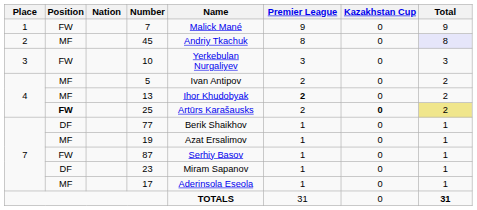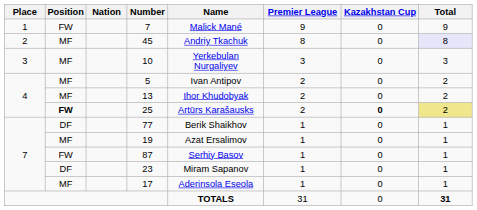10 | Position: FW -> MF
13 | Premier League: bold -> normal
